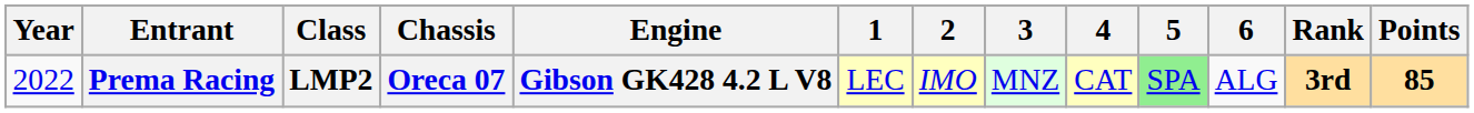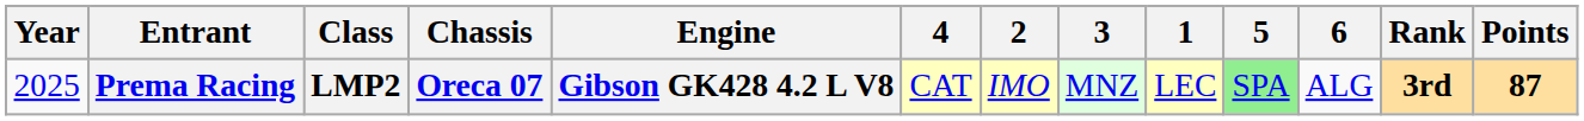columns swapped: 1 <-> 4
Prema Racing | Year: 2022 -> 2025
Prema Racing | Points: 85 -> 87
